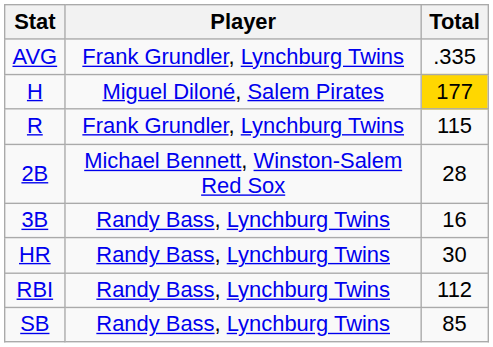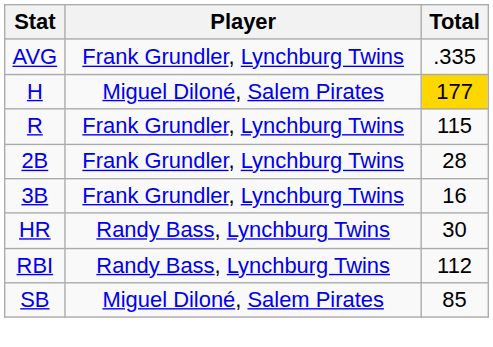2B | Player: Michael Bennett, Winston-Salem Red Sox -> Frank Grundler, Lynchburg Twins
3B | Player: Randy Bass, Lynchburg Twins -> Frank Grundler, Lynchburg Twins
SB | Player: Randy Bass, Lynchburg Twins -> Miguel Diloné, Salem Pirates
